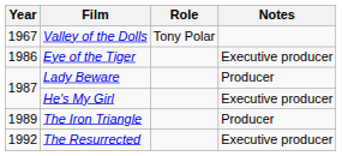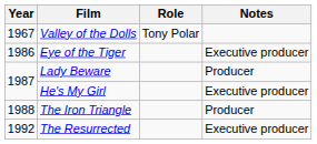The Iron Triangle | Year: 1989 -> 1988
